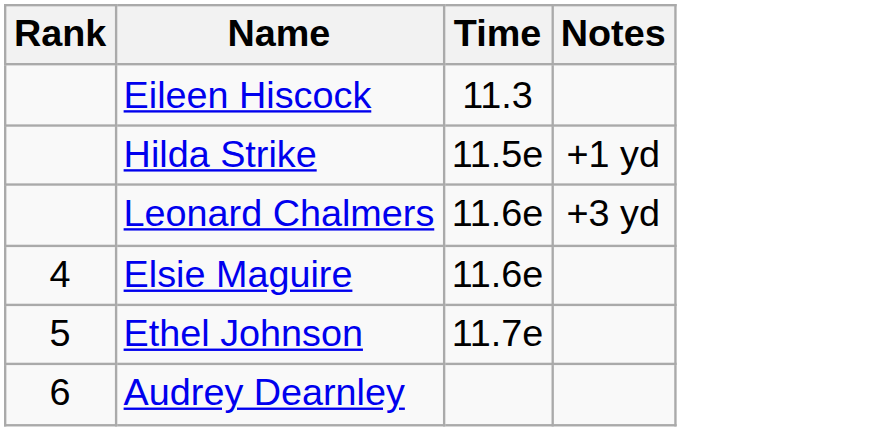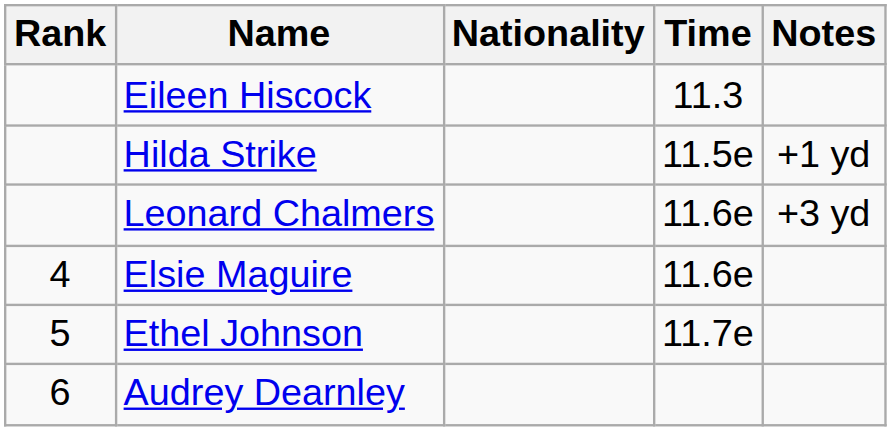+ column: Nationality
